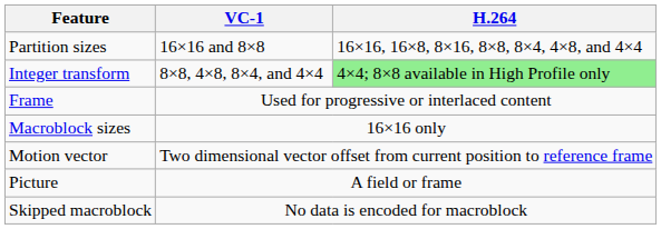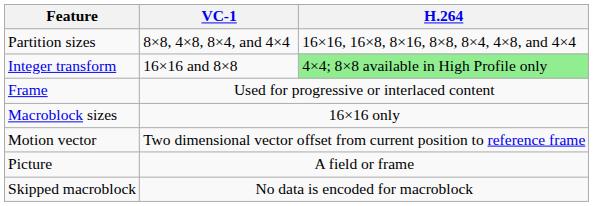Partition sizes | VC-1: 16×16 and 8×8 -> 8×8, 4×8, 8×4, and 4×4
Integer transform | VC-1: 8×8, 4×8, 8×4, and 4×4 -> 16×16 and 8×8
